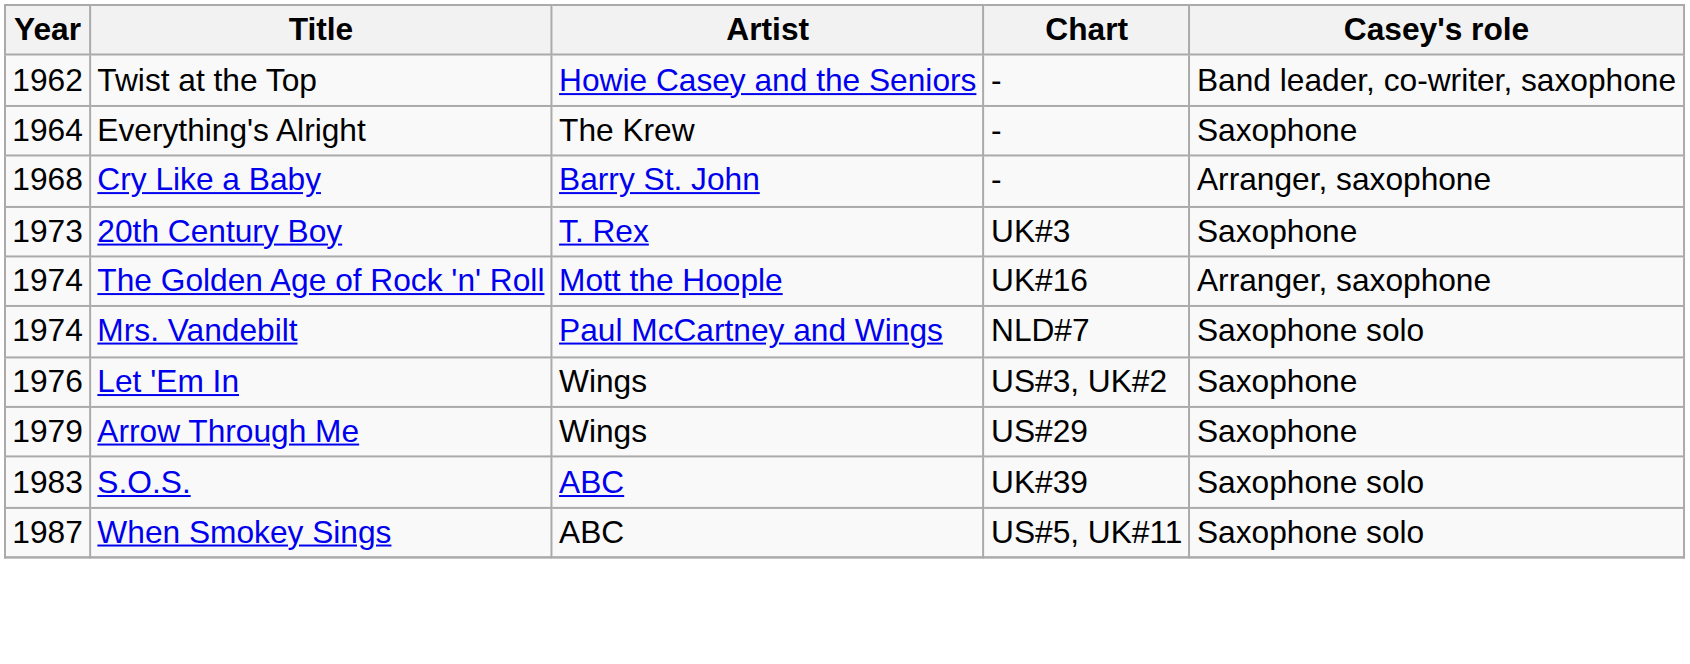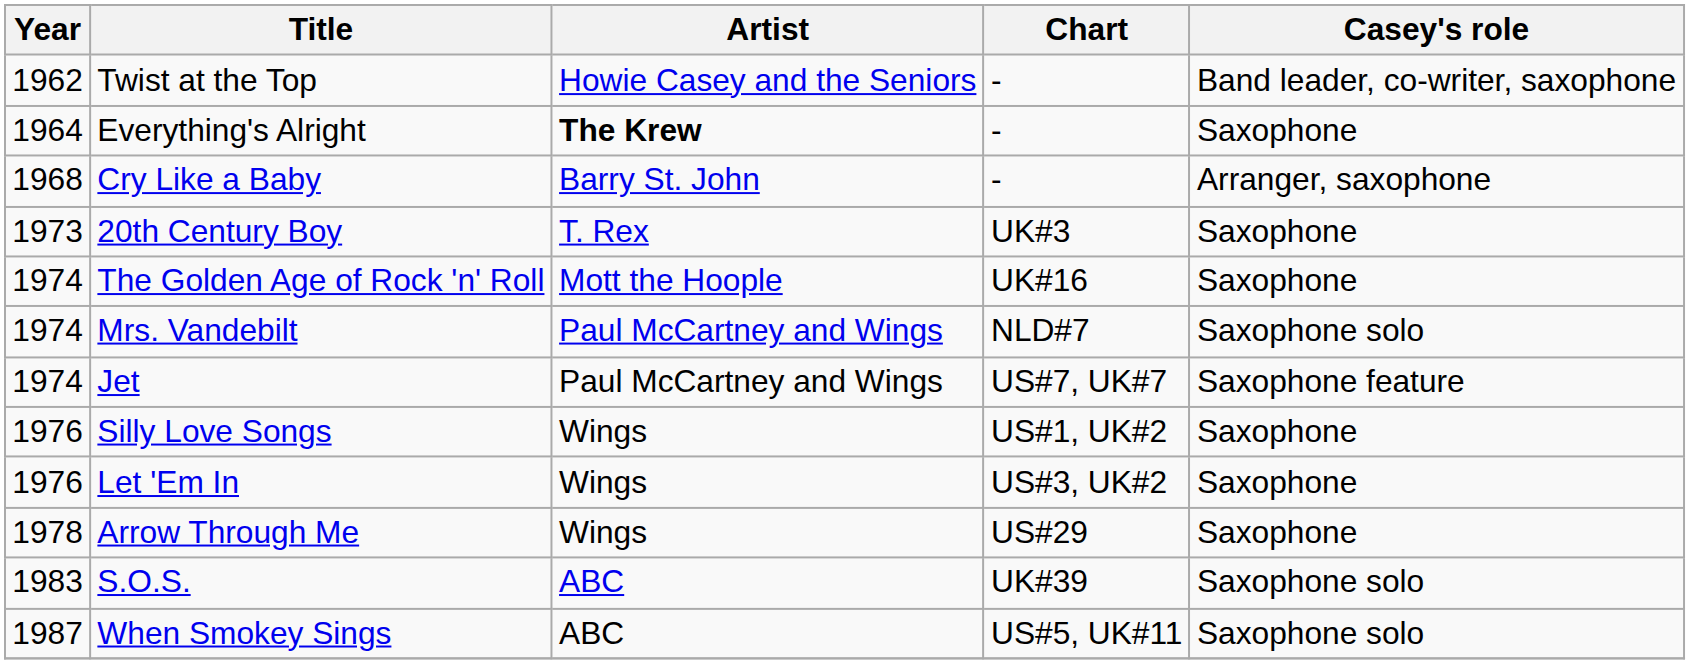Everything's Alright | Artist: normal -> bold
The Golden Age of Rock 'n' Roll | Casey's role: Arranger, saxophone -> Saxophone
+ row: 1974 | Jet | Paul McCartney and Wings | US#7, UK#7 | Saxophone feature
+ row: 1976 | Silly Love Songs | Wings | US#1, UK#2 | Saxophone
Arrow Through Me | Year: 1979 -> 1978
